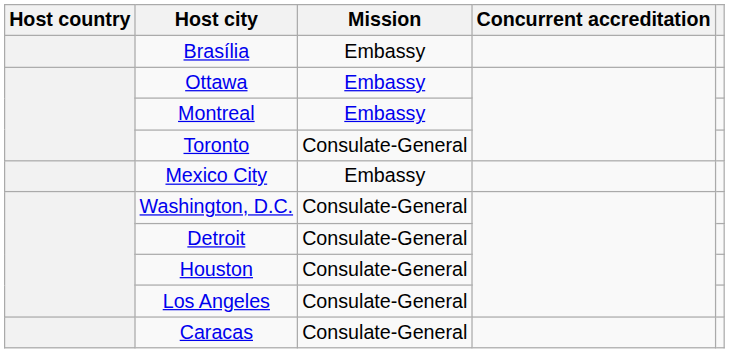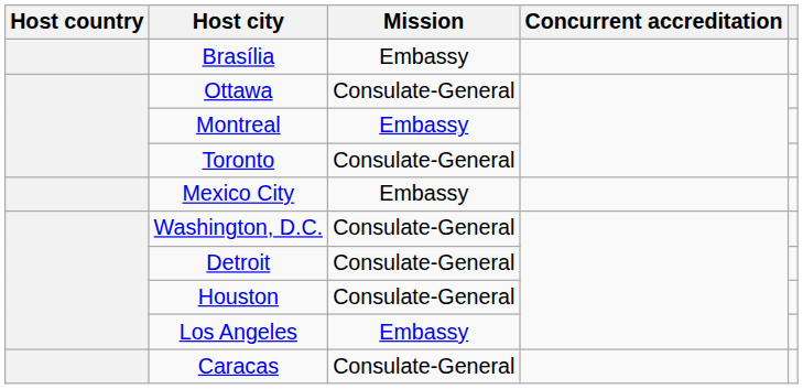Ottawa | Mission: Embassy -> Consulate-General
Los Angeles | Mission: Consulate-General -> Embassy
